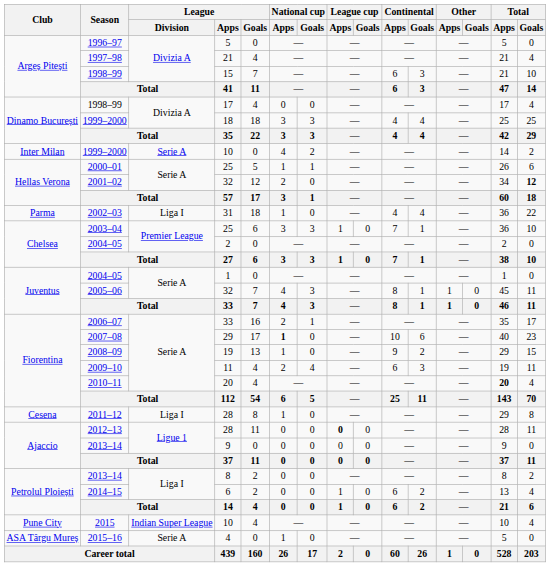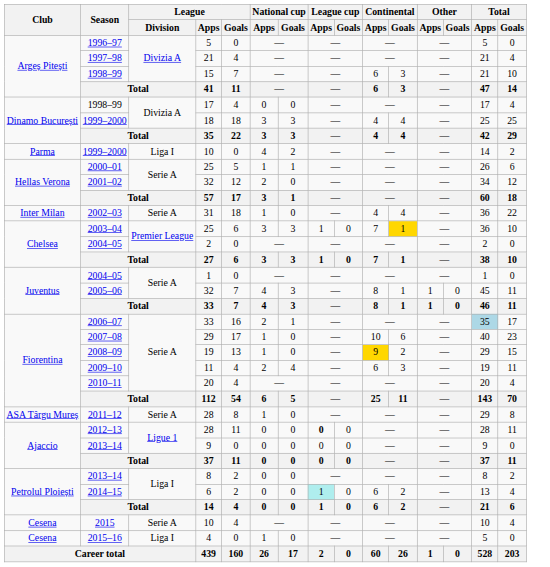1999–2000 / 10 | Club: Inter Milan -> Parma
1999–2000 / 10 | League / Division: Serie A -> Liga I
2001–02 | Total / Goals: bold -> normal
2002–03 | Club: Parma -> Inter Milan
2002–03 | League / Division: Liga I -> Serie A
2003–04 | Continental / Goals: no background -> gold background
2006–07 | Total / Apps: no background -> lightblue background
2007–08 | National cup / Apps: bold -> normal
2008–09 | Continental / Apps: no background -> gold background
2010–11 | Total / Apps: bold -> normal
2011–12 | Club: Cesena -> ASA Târgu Mureș
2011–12 | League / Division: Liga I -> Serie A
2014–15 | League cup / Apps: no background -> paleturquoise background
2015 | Club: Pune City -> Cesena
2015 | League / Division: Indian Super League -> Serie A
2015–16 | Club: ASA Târgu Mureș -> Cesena
2015–16 | League / Division: Serie A -> Liga I
